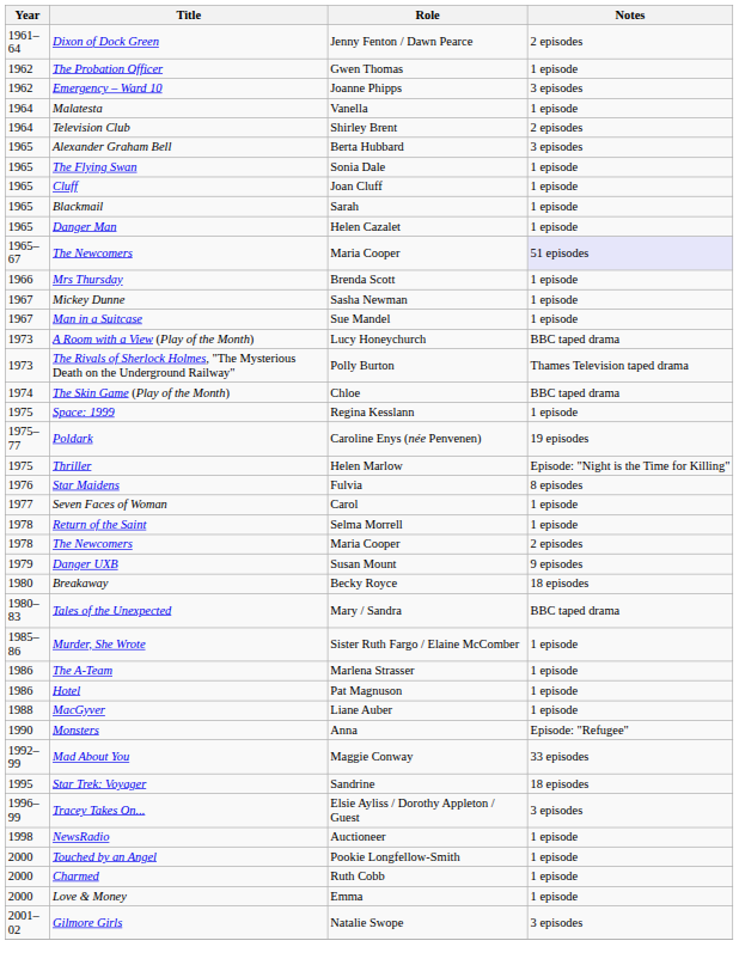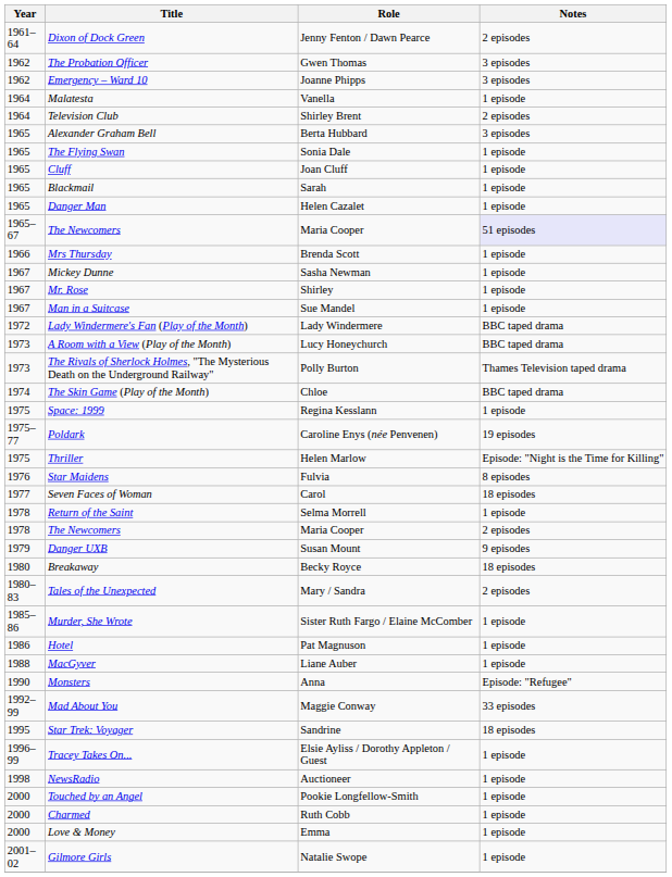The Probation Officer | Notes: 1 episode -> 3 episodes
+ row: 1967 | Mr. Rose | Shirley | 1 episode
+ row: 1972 | Lady Windermere's Fan (Play of the Month) | Lady Windermere | BBC taped drama
Seven Faces of Woman | Notes: 1 episode -> 18 episodes
Tales of the Unexpected | Notes: BBC taped drama -> 2 episodes
- row: 1986 | The A-Team | Marlena Strasser | 1 episode
Tracey Takes On... | Notes: 3 episodes -> 1 episode
Gilmore Girls | Notes: 3 episodes -> 1 episode
